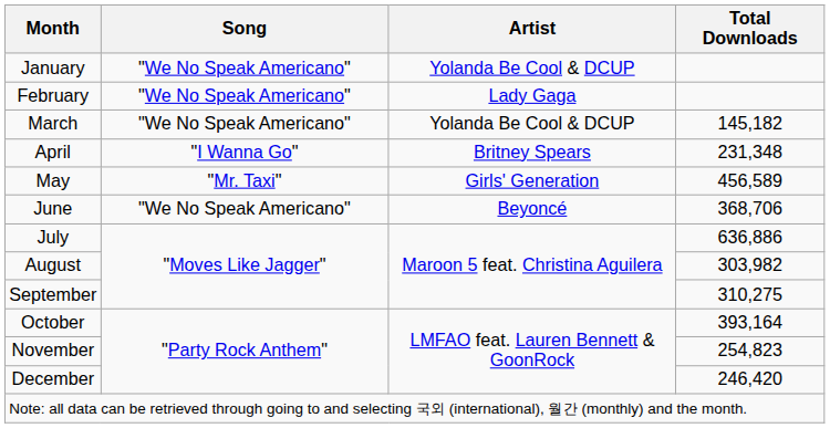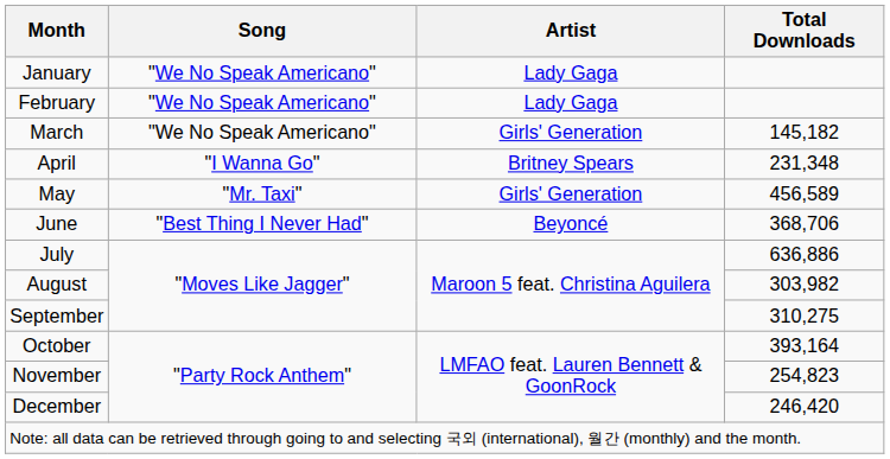January | Artist: Yolanda Be Cool & DCUP -> Lady Gaga
March | Artist: Yolanda Be Cool & DCUP -> Girls' Generation
June | Song: "We No Speak Americano" -> "Best Thing I Never Had"
